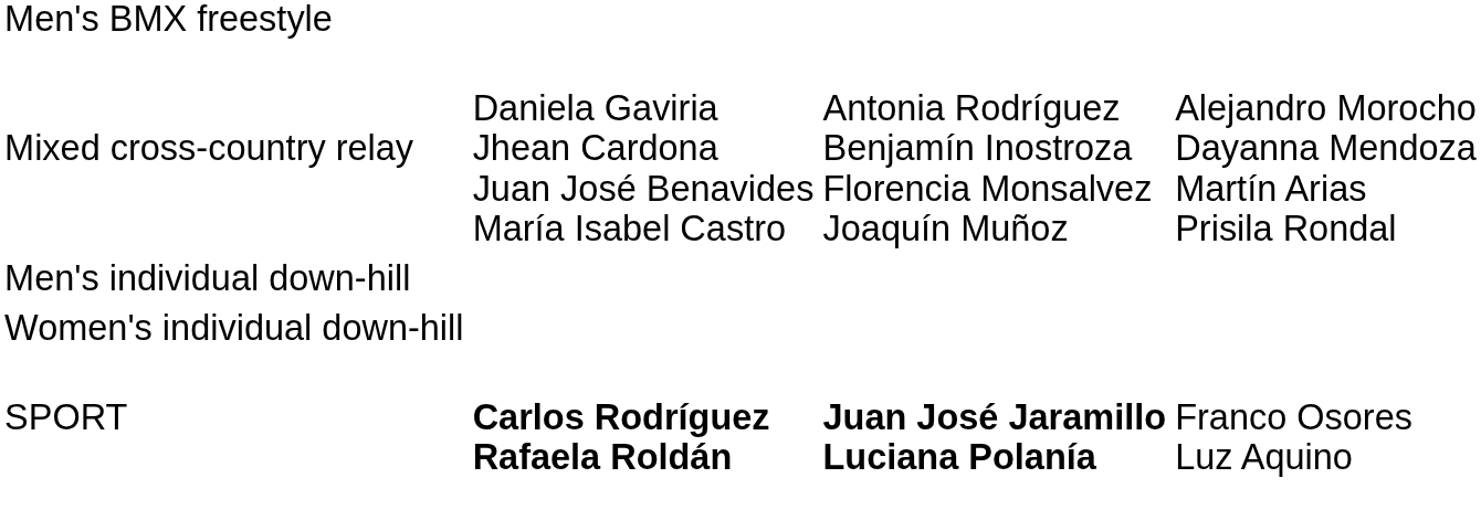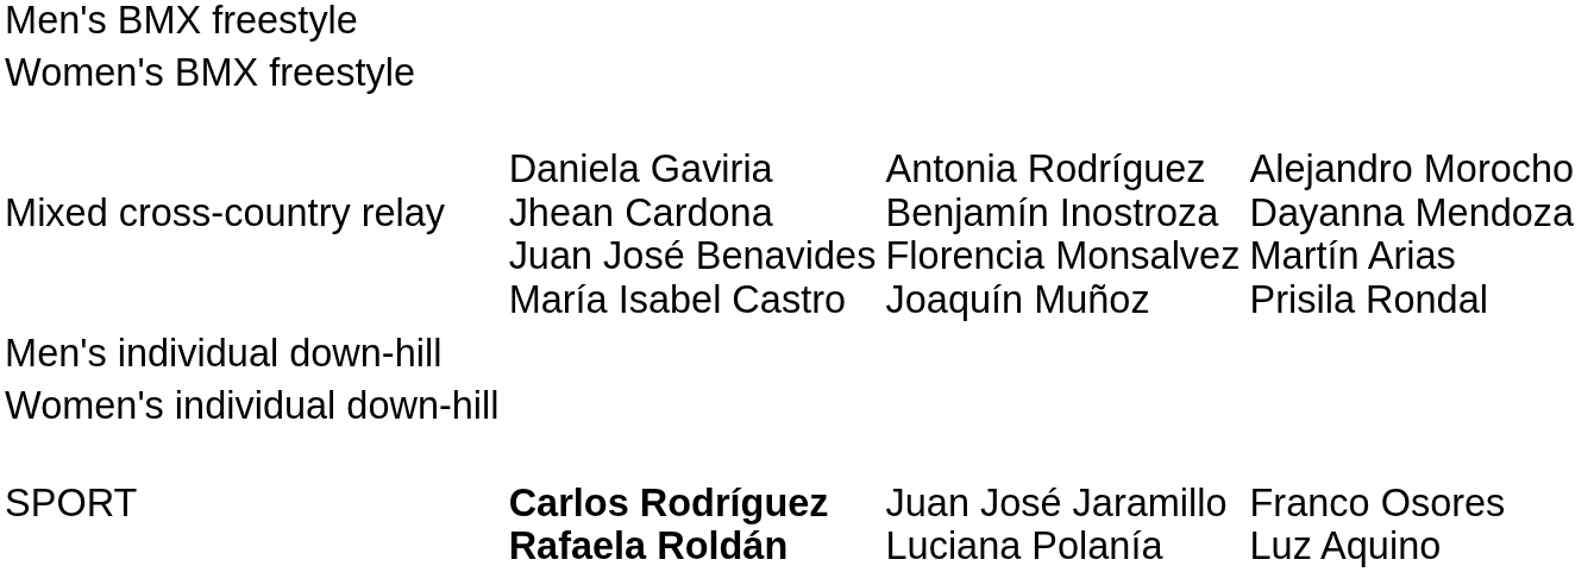+ row: Women's BMX freestyle
SPORT | column 3: bold -> normal
